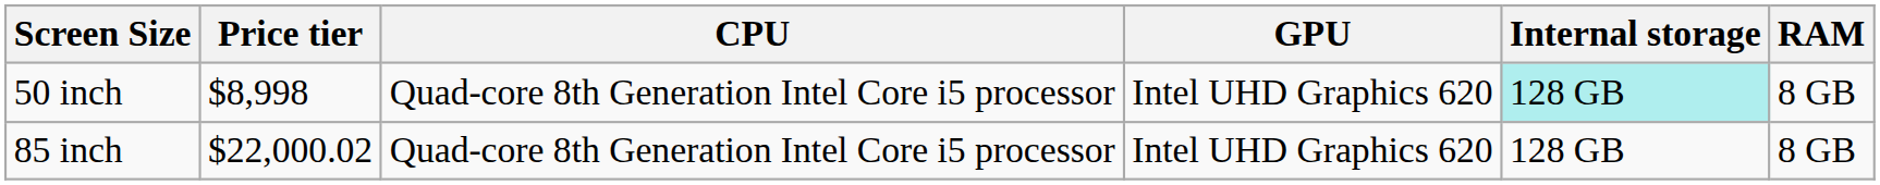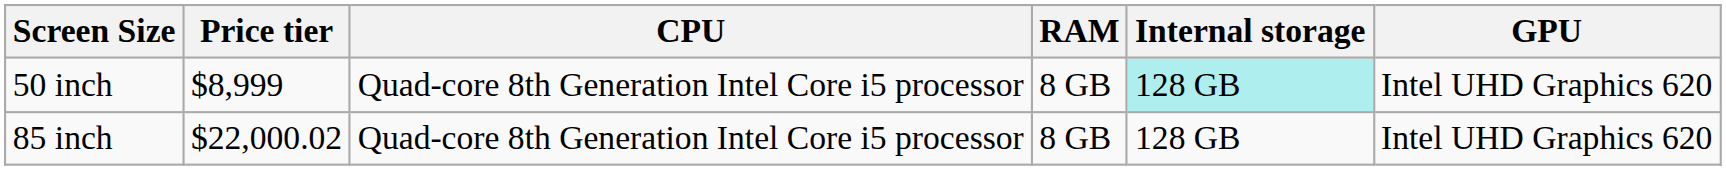columns swapped: GPU <-> RAM
50 inch | Price tier: $8,998 -> $8,999
